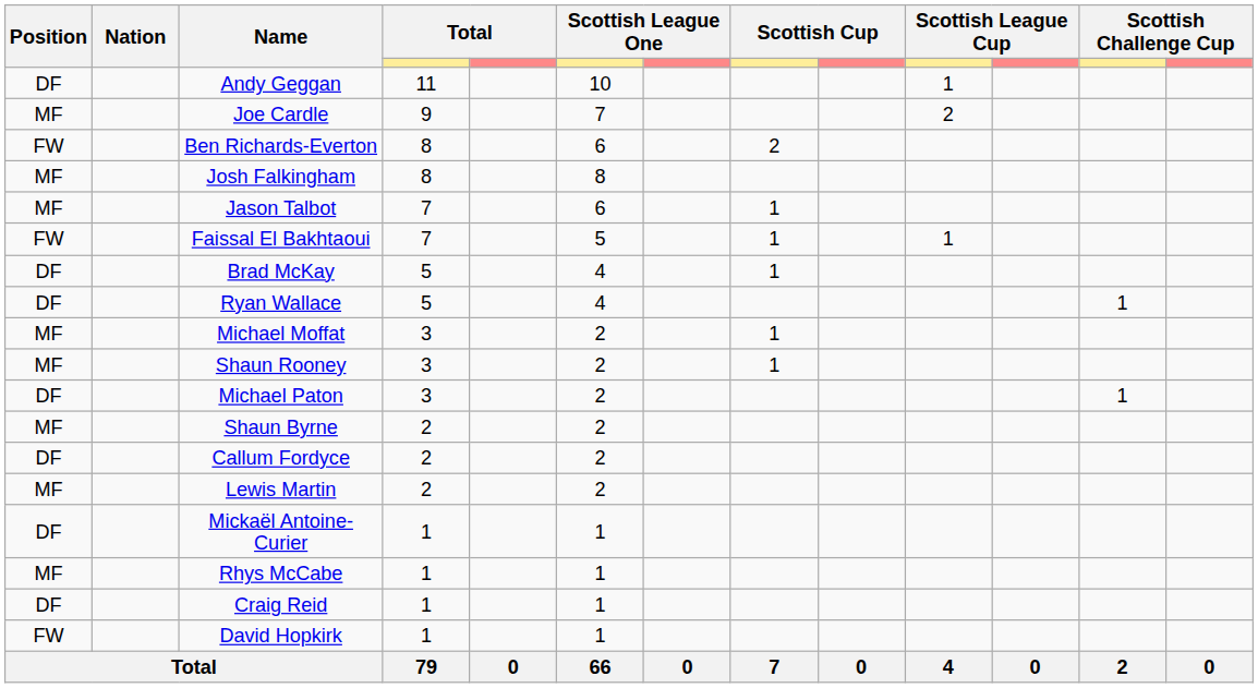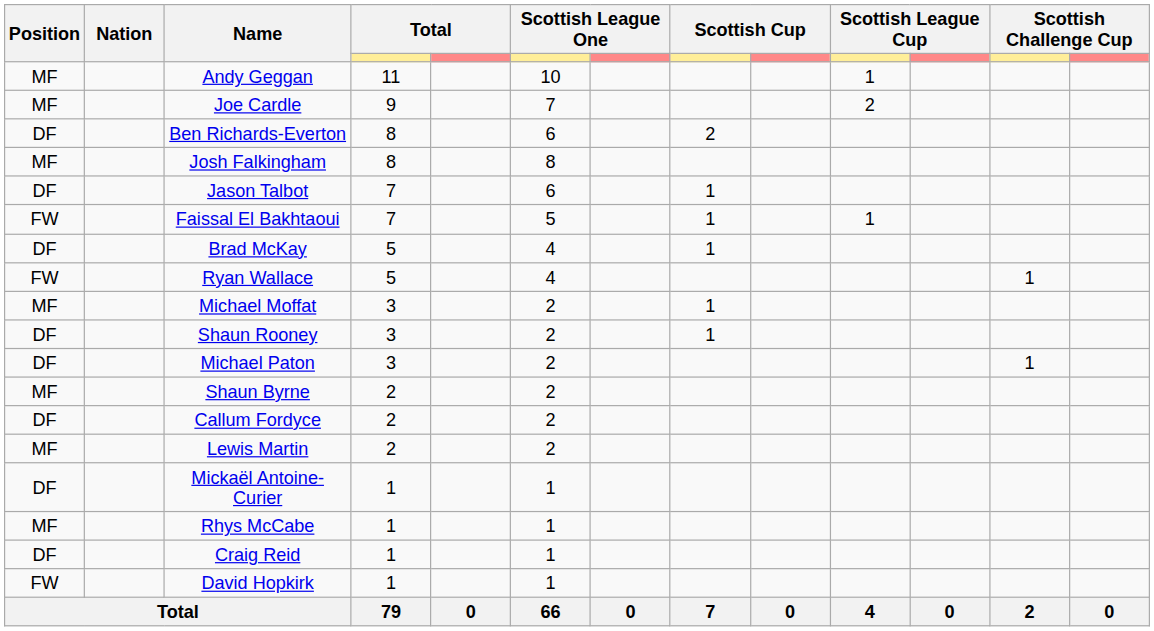Andy Geggan | Position: DF -> MF
Ben Richards-Everton | Position: FW -> DF
Jason Talbot | Position: MF -> DF
Ryan Wallace | Position: DF -> FW
Shaun Rooney | Position: MF -> DF
